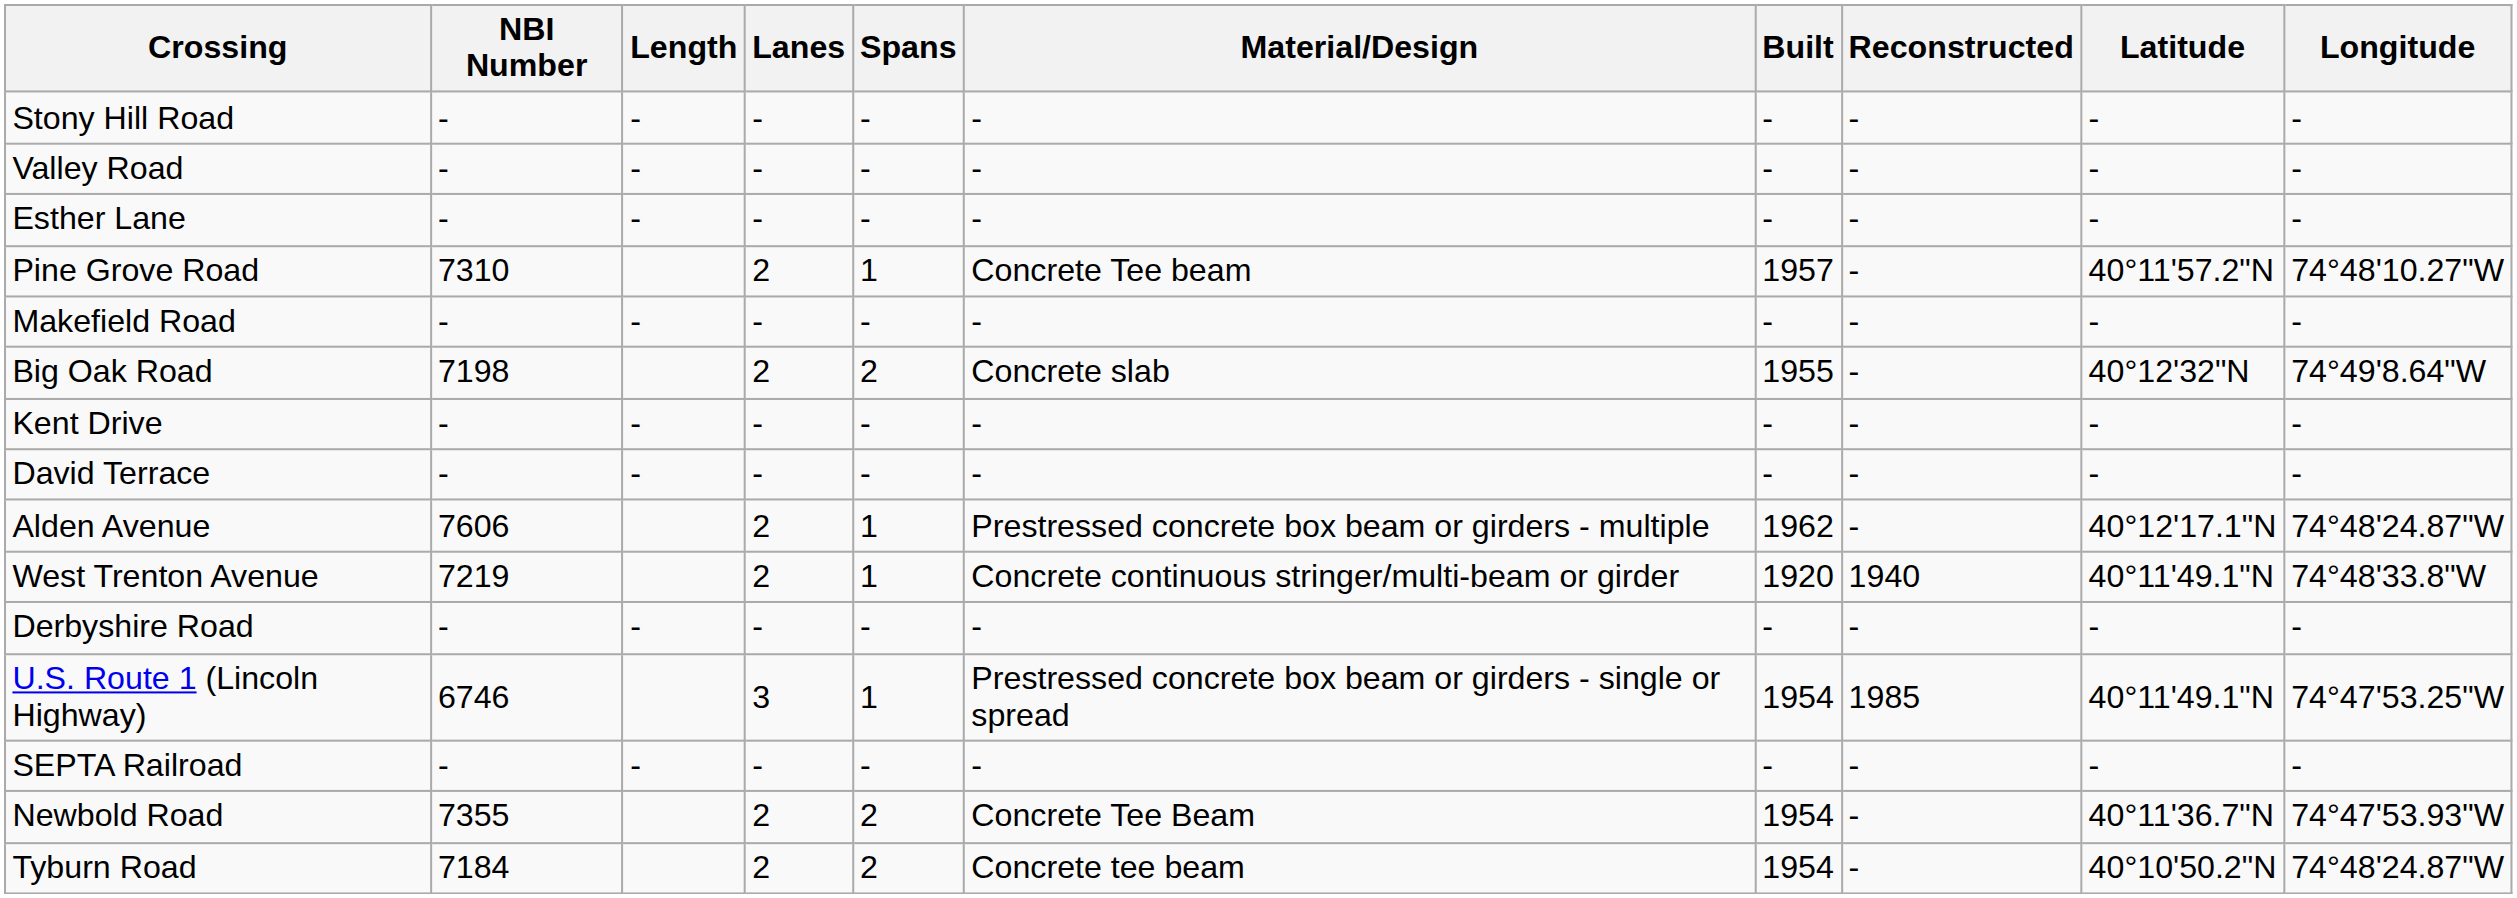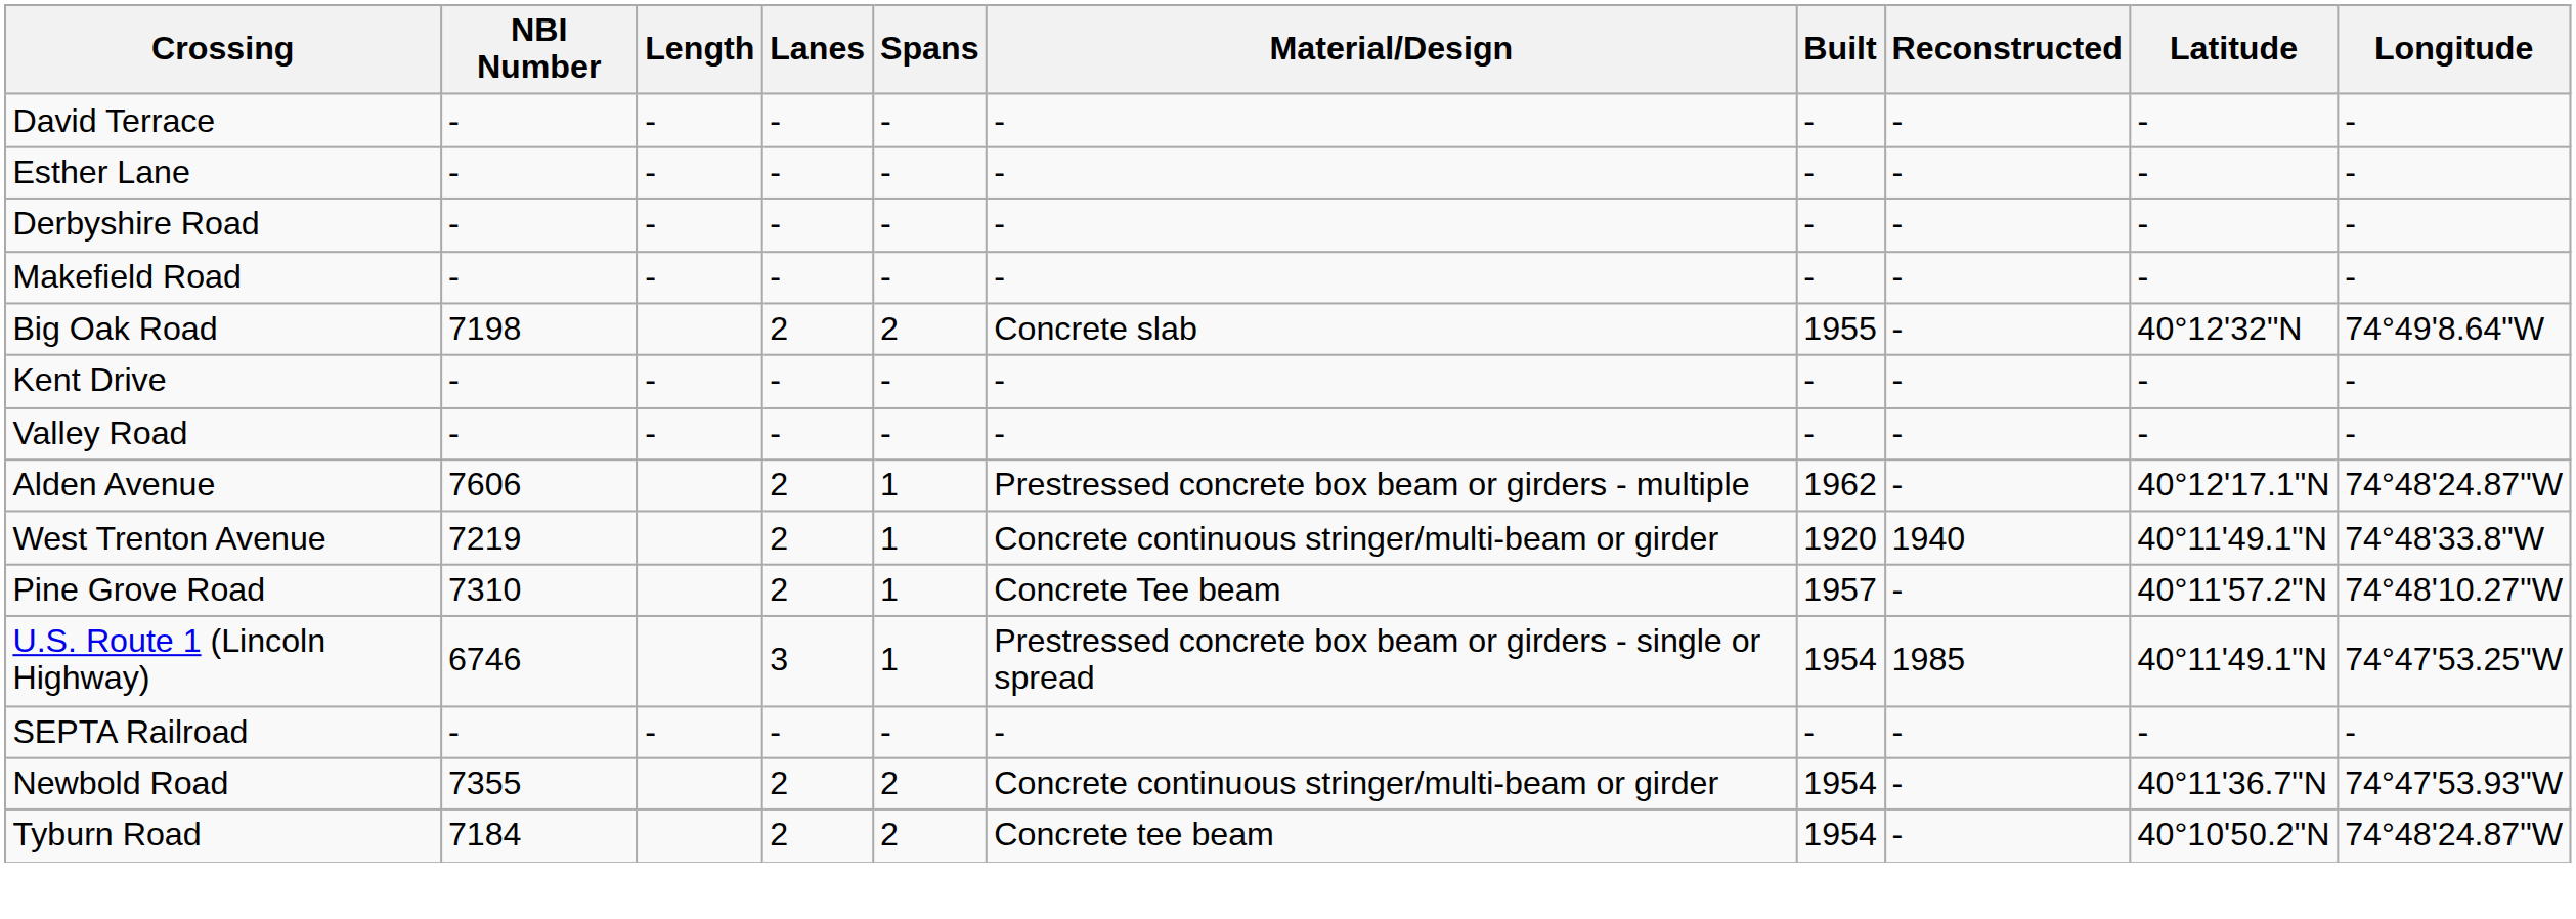- row: Stony Hill Road | - | - | - | - | - | - | - | - | -
rows swapped: David Terrace <-> Valley Road
rows swapped: Derbyshire Road <-> Pine Grove Road
Newbold Road | Material/Design: Concrete Tee Beam -> Concrete continuous stringer/multi-beam or girder
